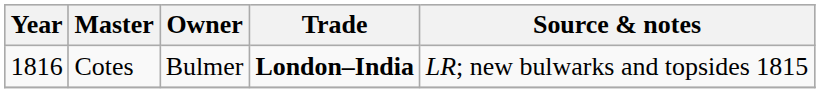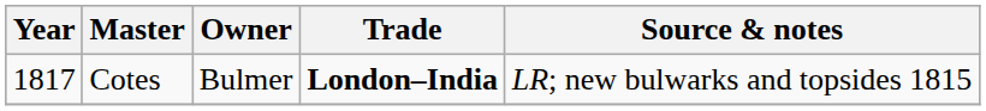Cotes | Year: 1816 -> 1817
